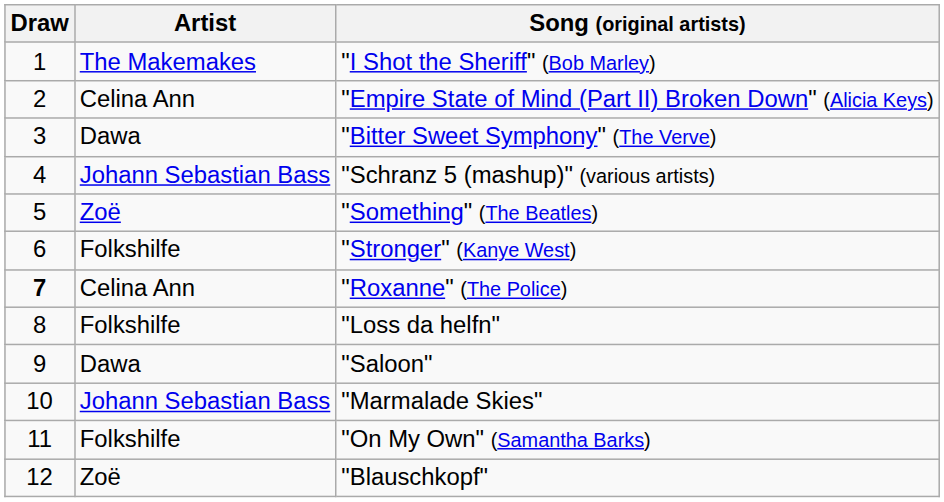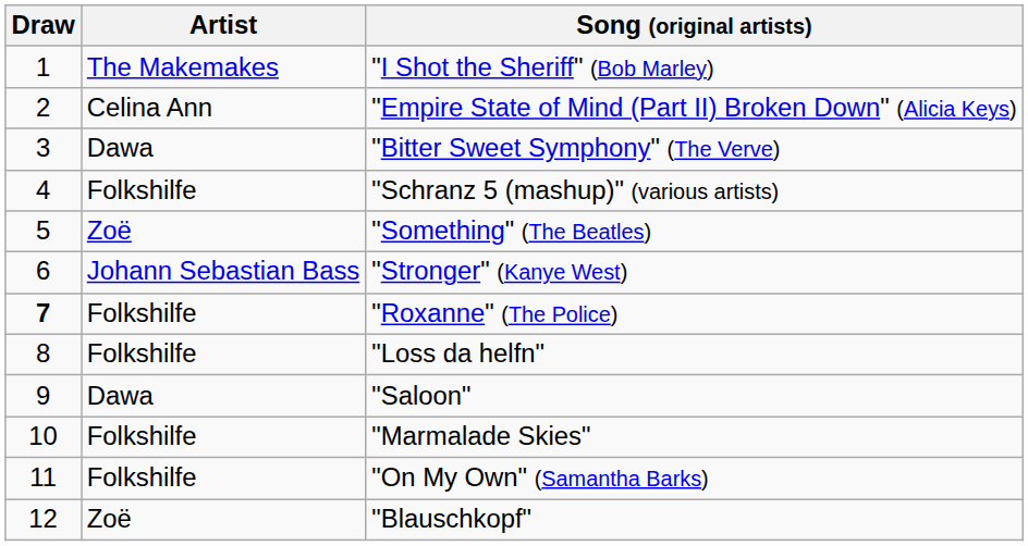"Schranz 5 (mashup)" (various artists) | Artist: Johann Sebastian Bass -> Folkshilfe
"Stronger" (Kanye West) | Artist: Folkshilfe -> Johann Sebastian Bass
"Roxanne" (The Police) | Artist: Celina Ann -> Folkshilfe
"Marmalade Skies" | Artist: Johann Sebastian Bass -> Folkshilfe
